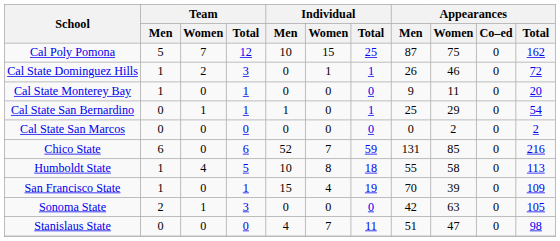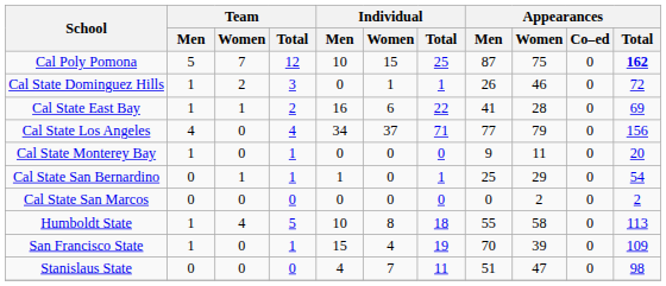Cal Poly Pomona | Appearances / Total: normal -> bold
+ row: Cal State East Bay | 1 | 1 | 2 | 16 | 6 | 22 | 41 | 28 | 0 | 69
+ row: Cal State Los Angeles | 4 | 0 | 4 | 34 | 37 | 71 | 77 | 79 | 0 | 156
- row: Chico State | 6 | 0 | 6 | 52 | 7 | 59 | 131 | 85 | 0 | 216
- row: Sonoma State | 2 | 1 | 3 | 0 | 0 | 0 | 42 | 63 | 0 | 105
